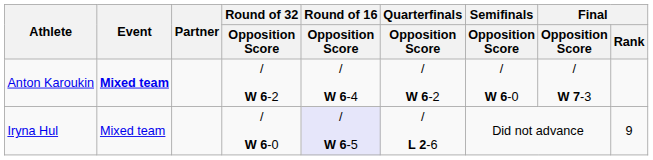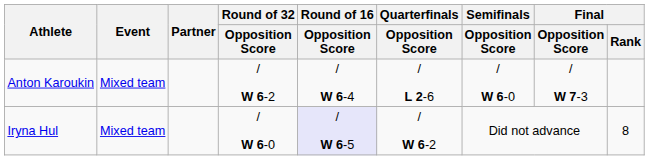Anton Karoukin | Event: bold -> normal
Anton Karoukin | Quarterfinals / Opposition Score: / W 6-2 -> / L 2-6
Iryna Hul | Quarterfinals / Opposition Score: / L 2-6 -> / W 6-2
Iryna Hul | Final / Rank: 9 -> 8
